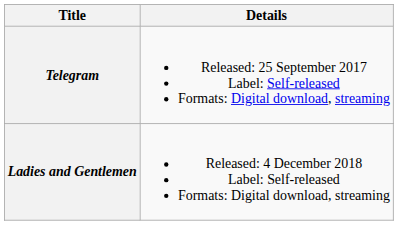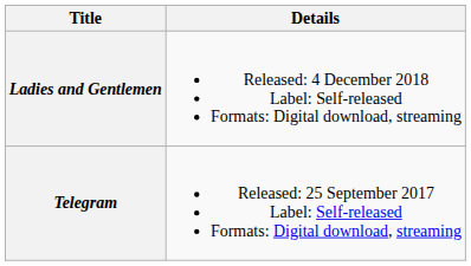rows swapped: Telegram <-> Ladies and Gentlemen
